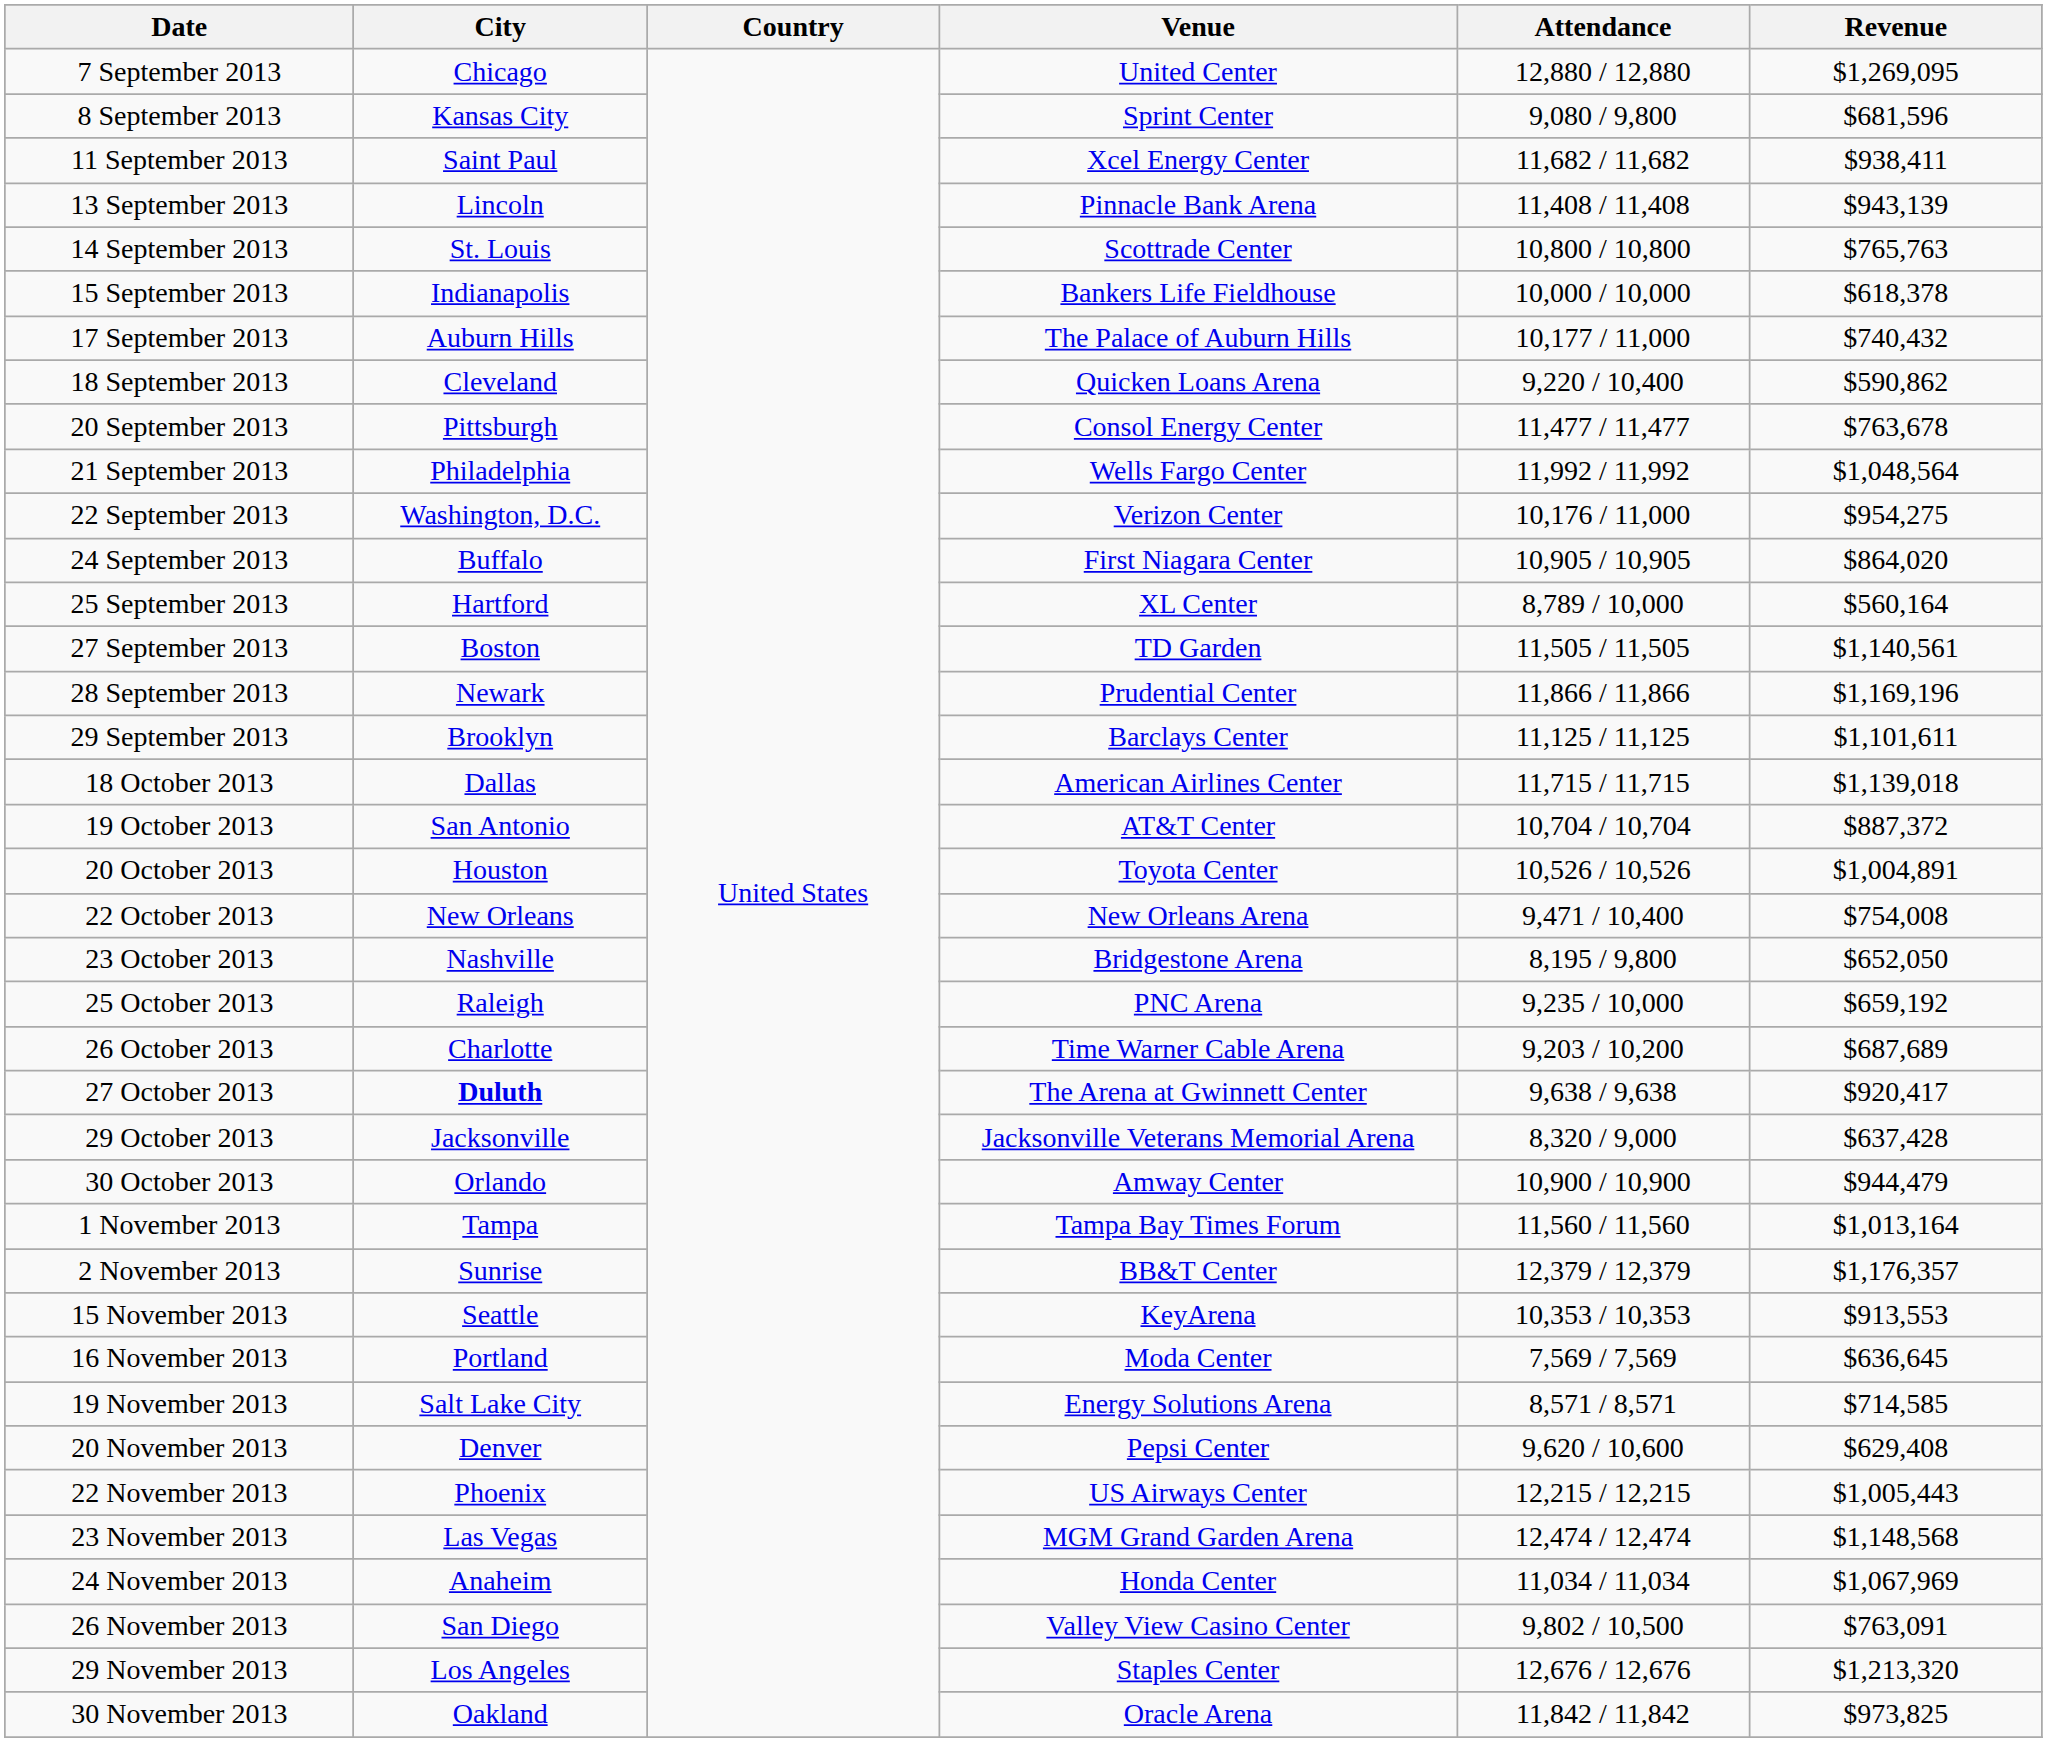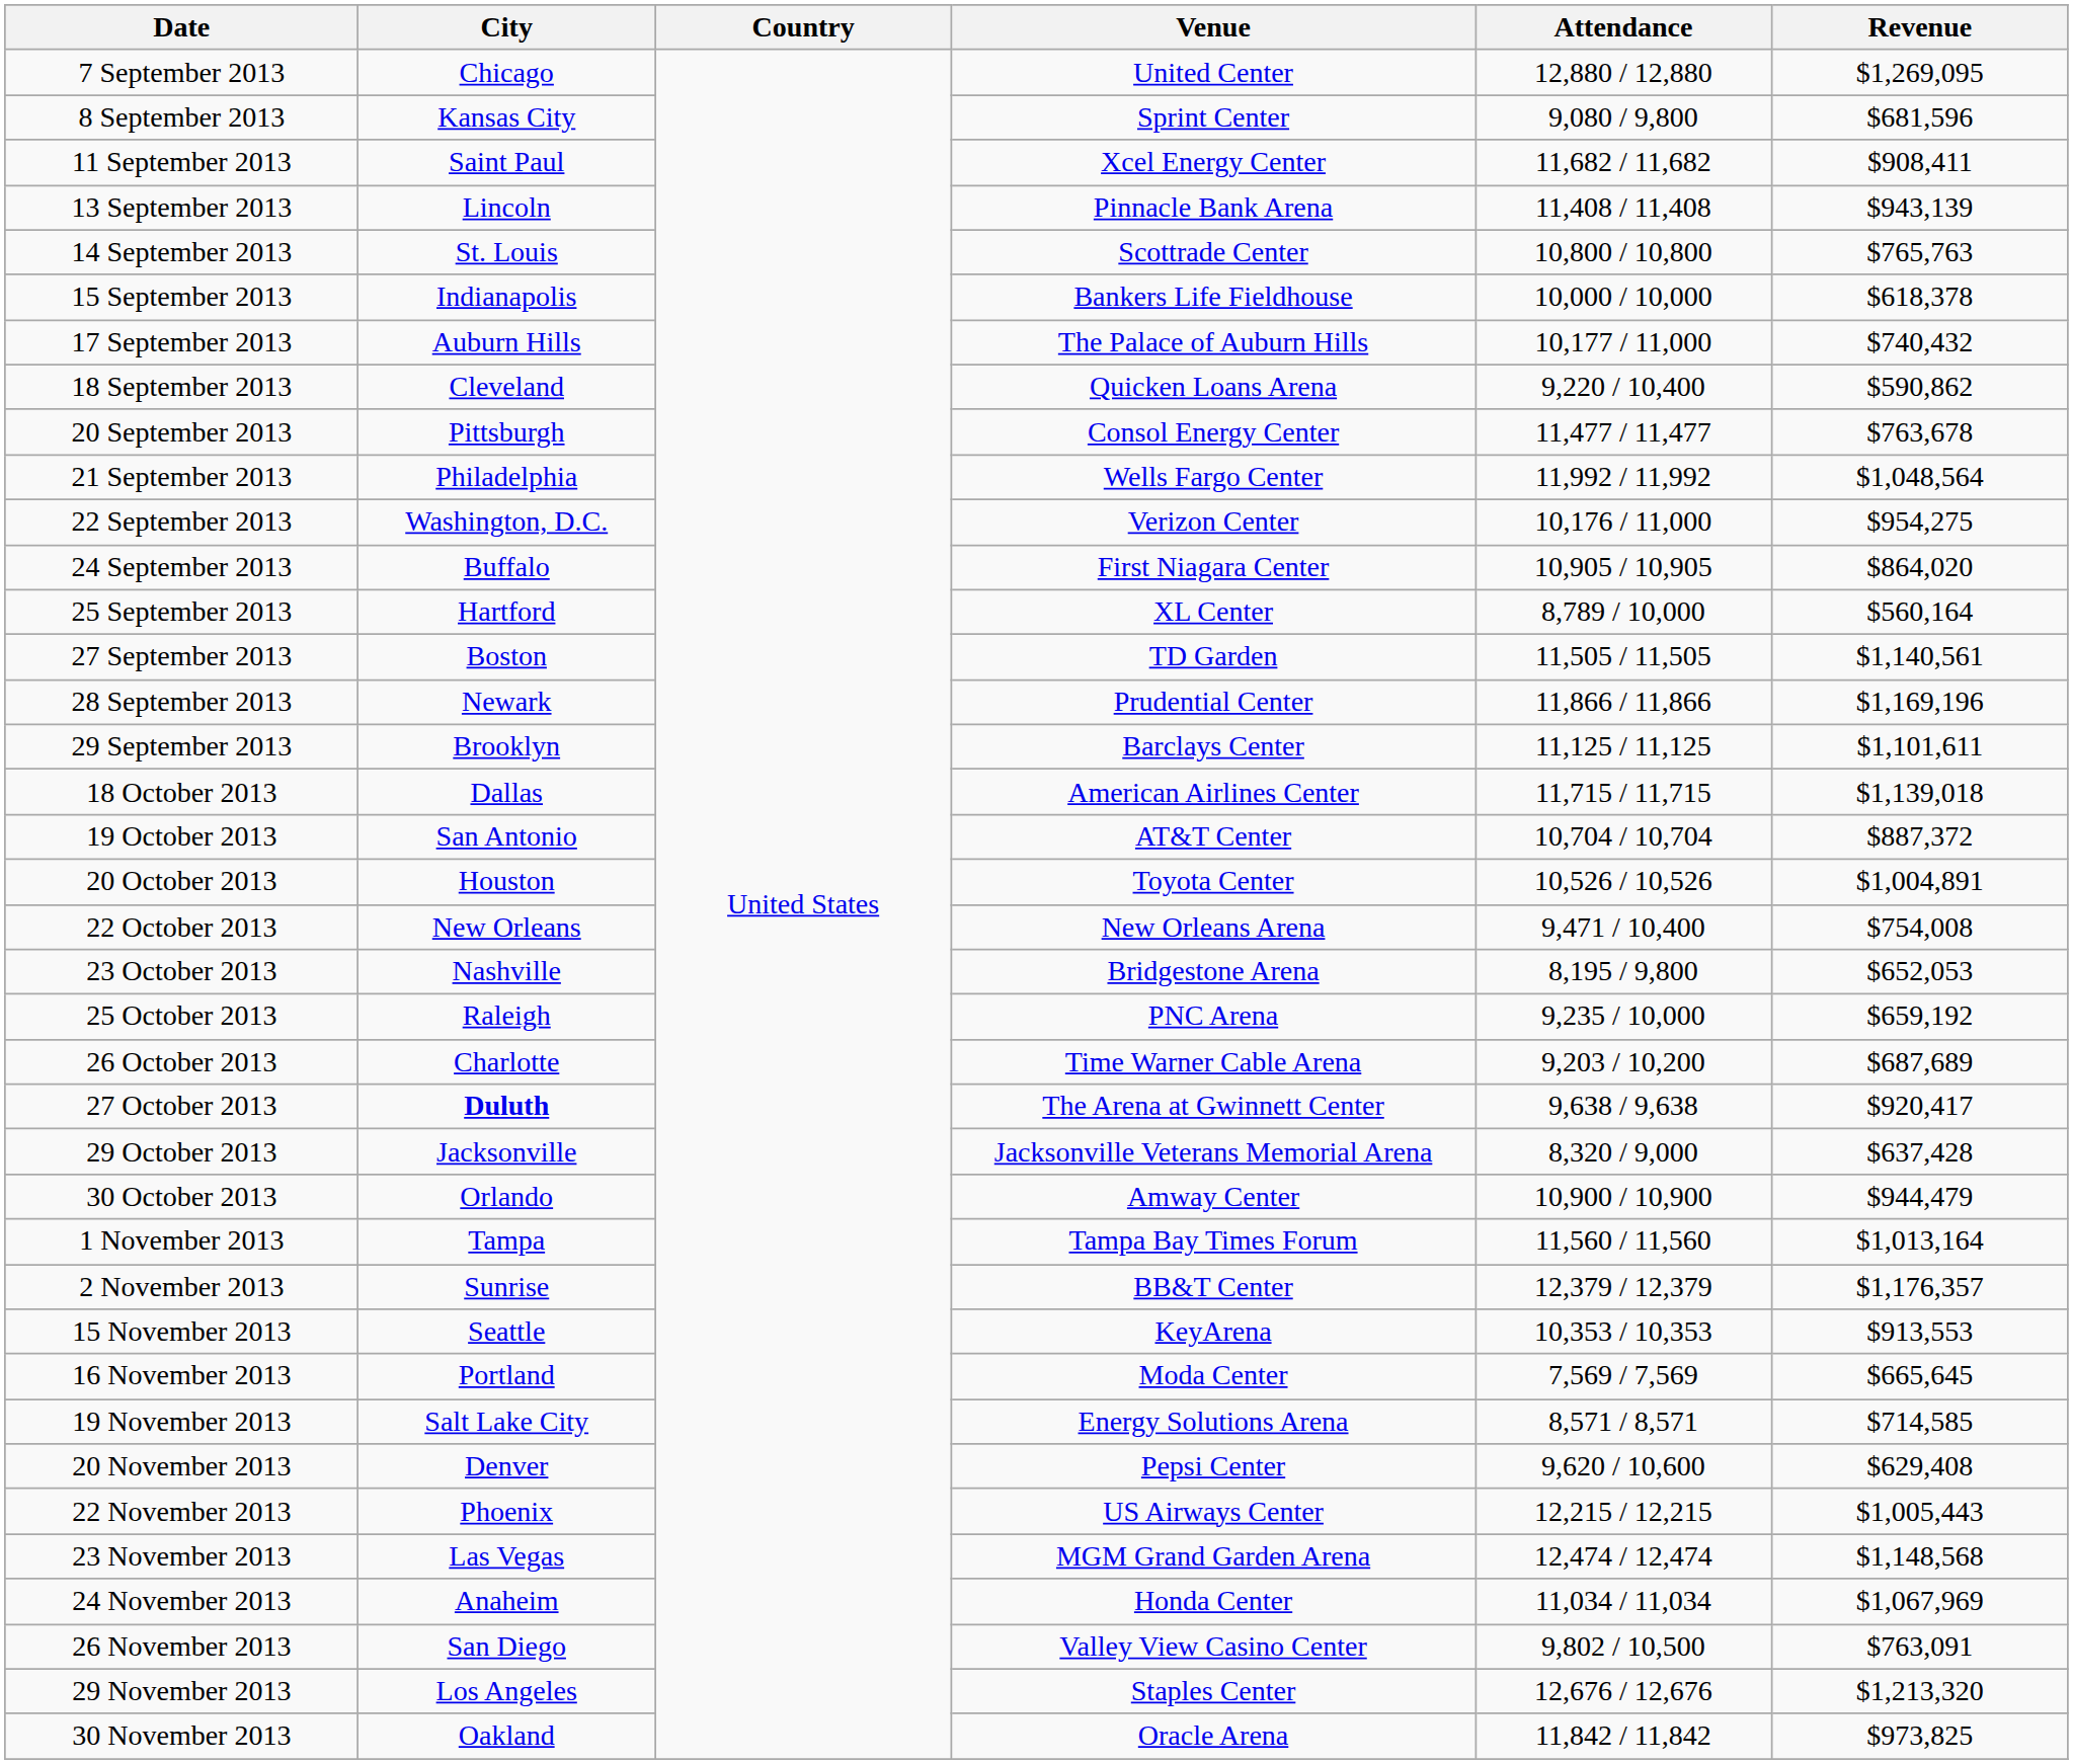11 September 2013 | Revenue: $938,411 -> $908,411
23 October 2013 | Revenue: $652,050 -> $652,053
16 November 2013 | Revenue: $636,645 -> $665,645
